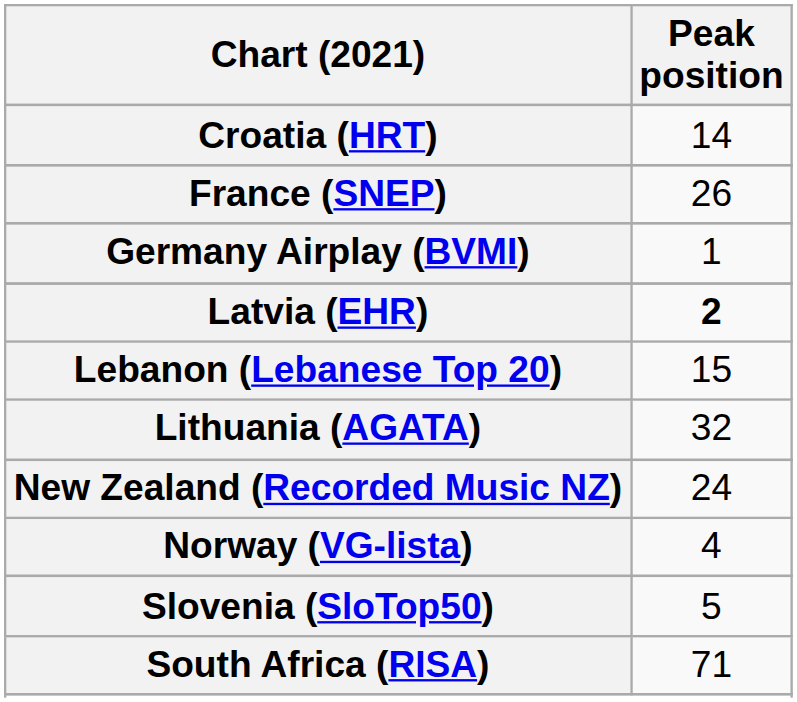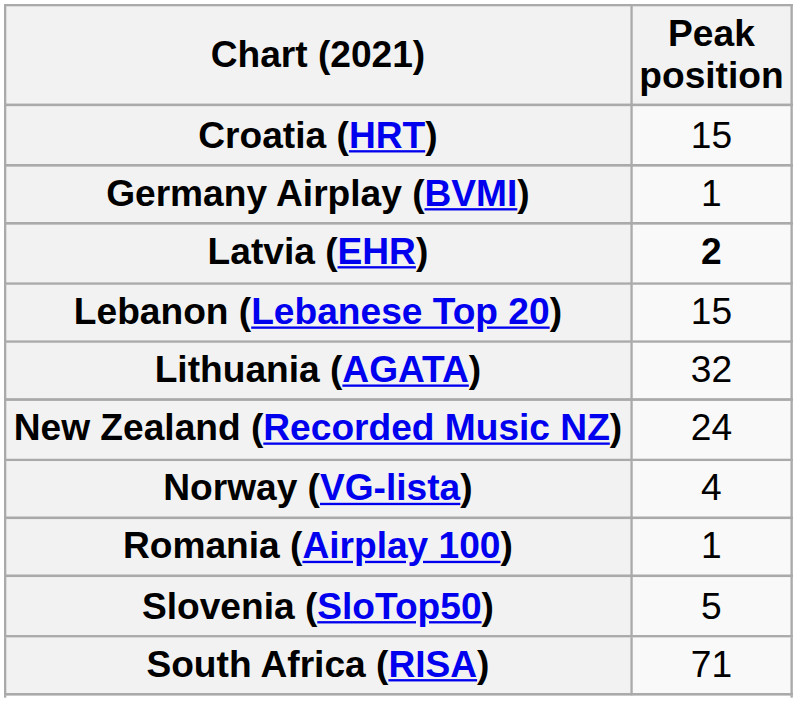Croatia (HRT) | Peak position: 14 -> 15
- row: France (SNEP) | 26
+ row: Romania (Airplay 100) | 1
